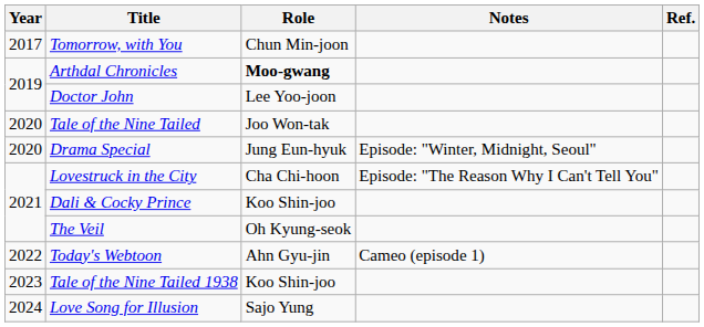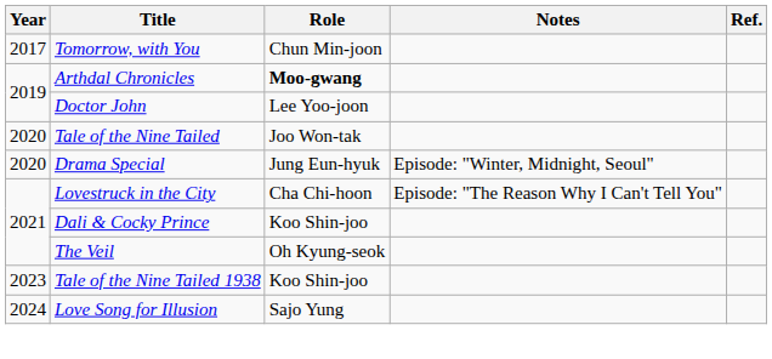- row: 2022 | Today's Webtoon | Ahn Gyu-jin | Cameo (episode 1)
